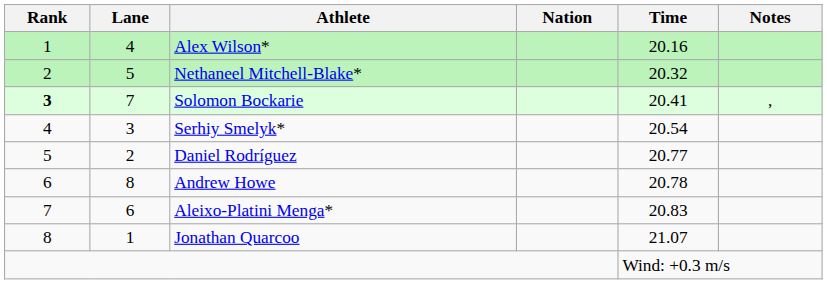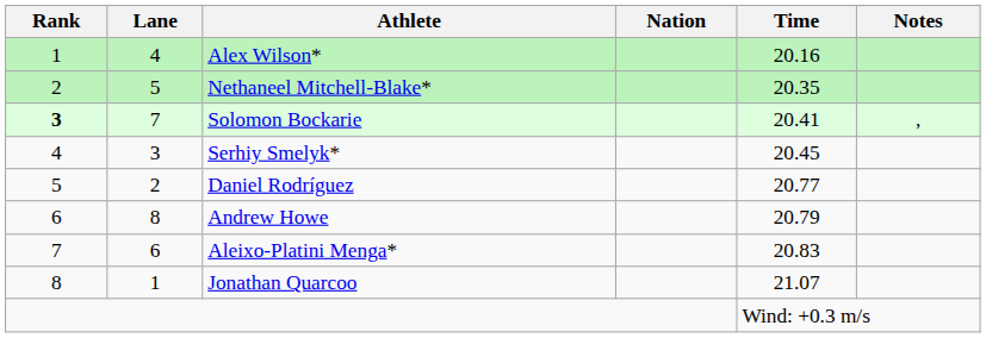Nethaneel Mitchell-Blake* | Time: 20.32 -> 20.35
Serhiy Smelyk* | Time: 20.54 -> 20.45
Andrew Howe | Time: 20.78 -> 20.79
